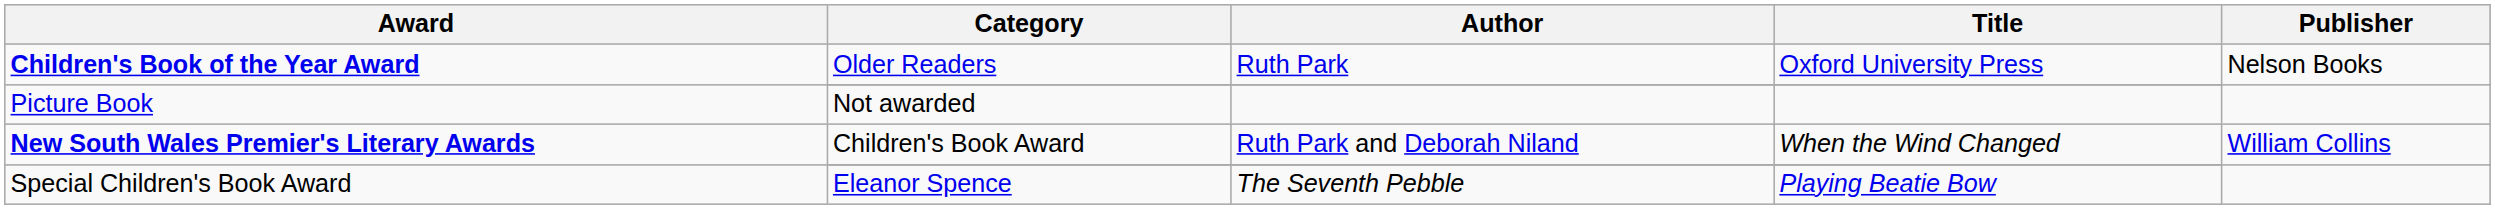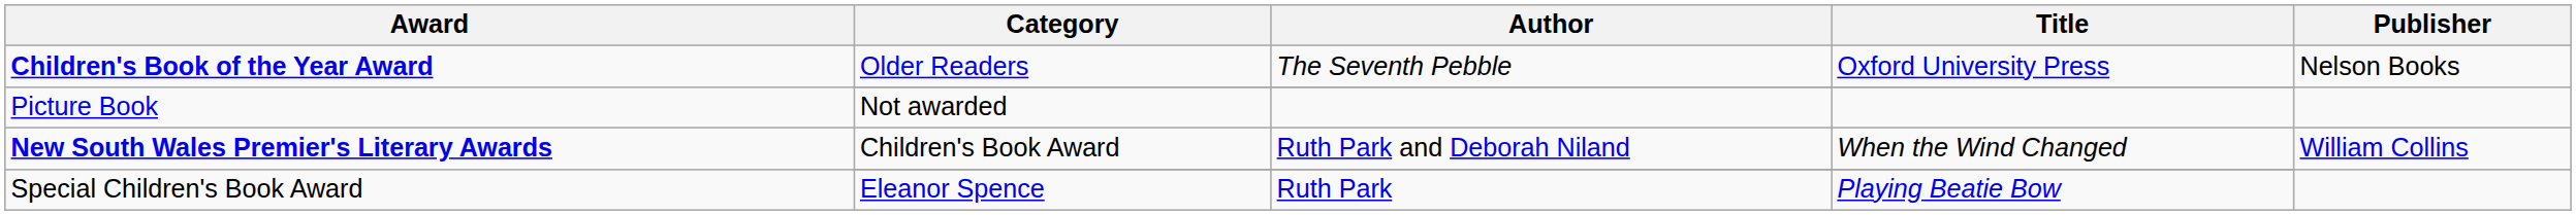Children's Book of the Year Award / Older Readers | Author: Ruth Park -> The Seventh Pebble
Special Children's Book Award | Author: The Seventh Pebble -> Ruth Park
